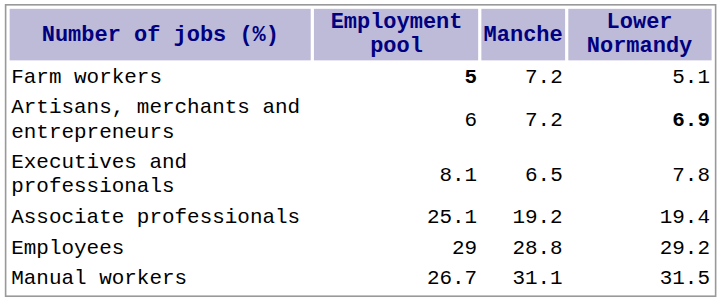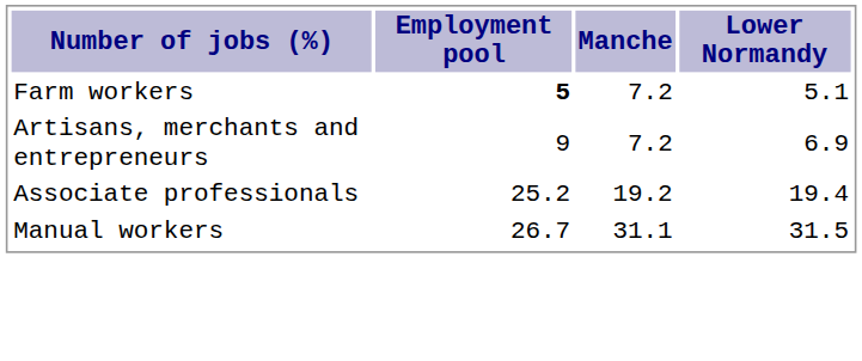Artisans, merchants and entrepreneurs | Employment pool: 6 -> 9
Artisans, merchants and entrepreneurs | Lower Normandy: bold -> normal
- row: Executives and professionals | 8.1 | 6.5 | 7.8
Associate professionals | Employment pool: 25.1 -> 25.2
- row: Employees | 29 | 28.8 | 29.2
